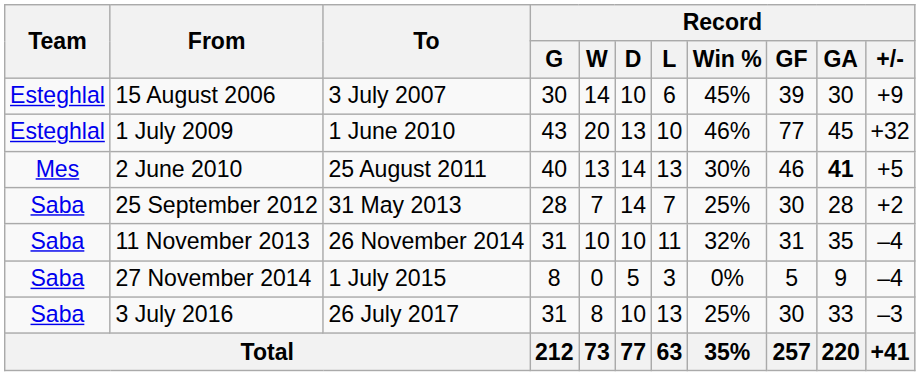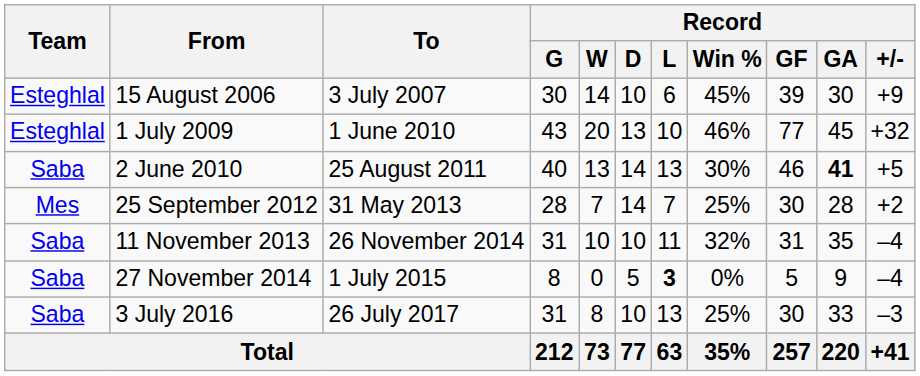2 June 2010 | Team: Mes -> Saba
25 September 2012 | Team: Saba -> Mes
27 November 2014 | Record / L: normal -> bold
